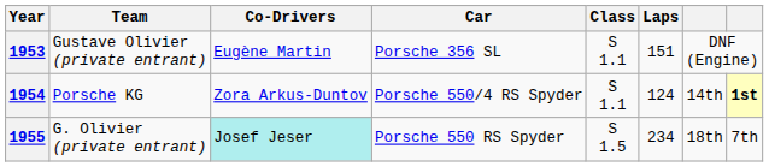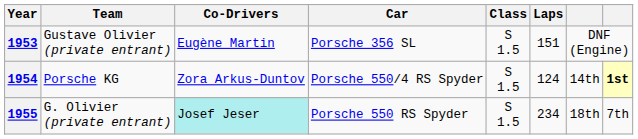1953 | Class: S 1.1 -> S 1.5
1954 | Class: S 1.1 -> S 1.5
